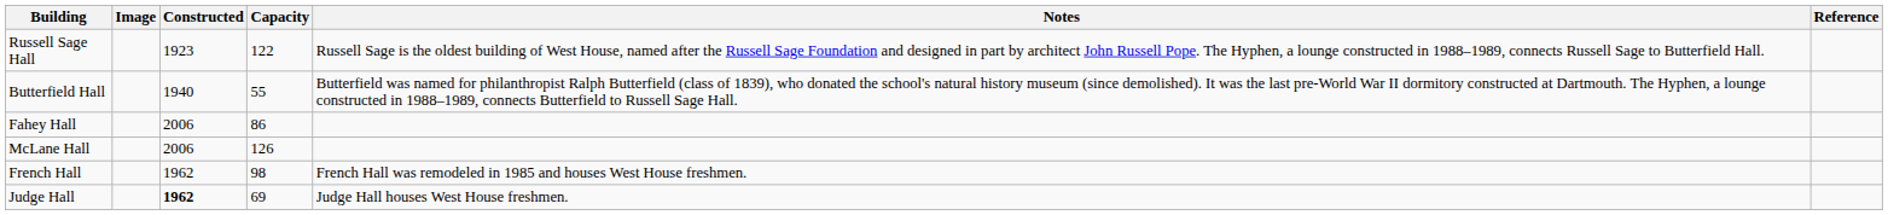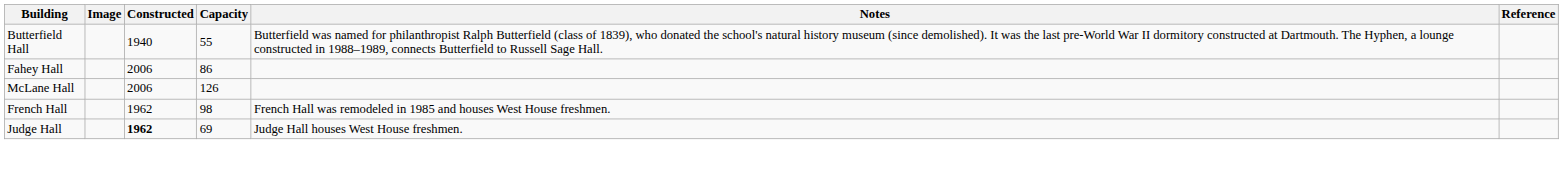- row: Russell Sage Hall | 1923 | 122 | Russell Sage is the oldest building of West House, named after the Russell Sage Foundation and designed in part by architect John Russell Pope. The Hyphen, a lounge constructed in 1988–1989, connects Russell Sage to Butterfield Hall.
